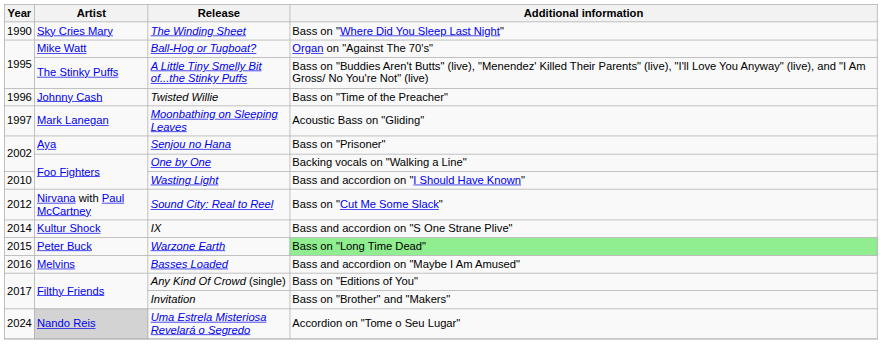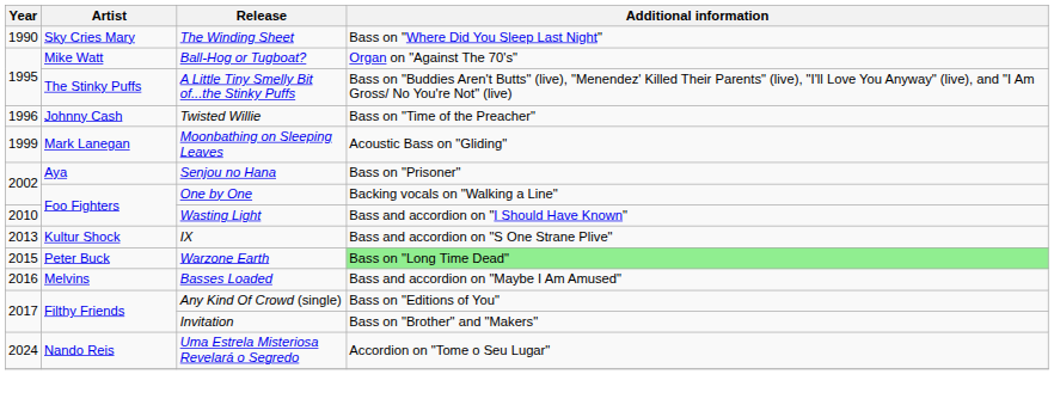Moonbathing on Sleeping Leaves | Year: 1997 -> 1999
- row: 2012 | Nirvana with Paul McCartney | Sound City: Real to Reel | Bass on "Cut Me Some Slack"
IX | Year: 2014 -> 2013
Uma Estrela Misteriosa Revelará o Segredo | Artist: lightgrey background -> no background
